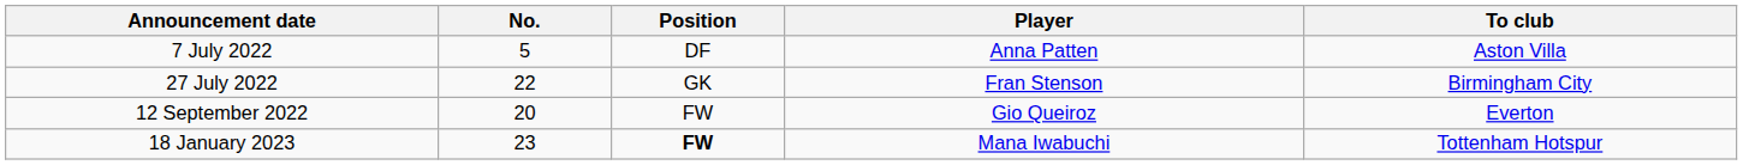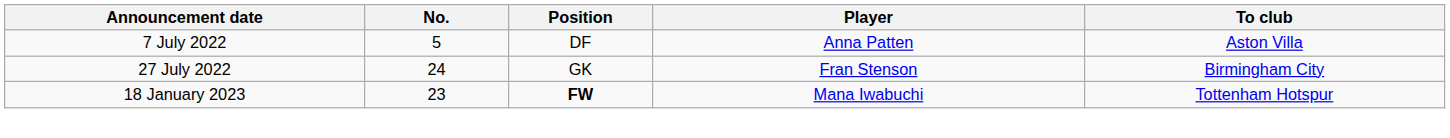27 July 2022 | No.: 22 -> 24
- row: 12 September 2022 | 20 | FW | Gio Queiroz | Everton
